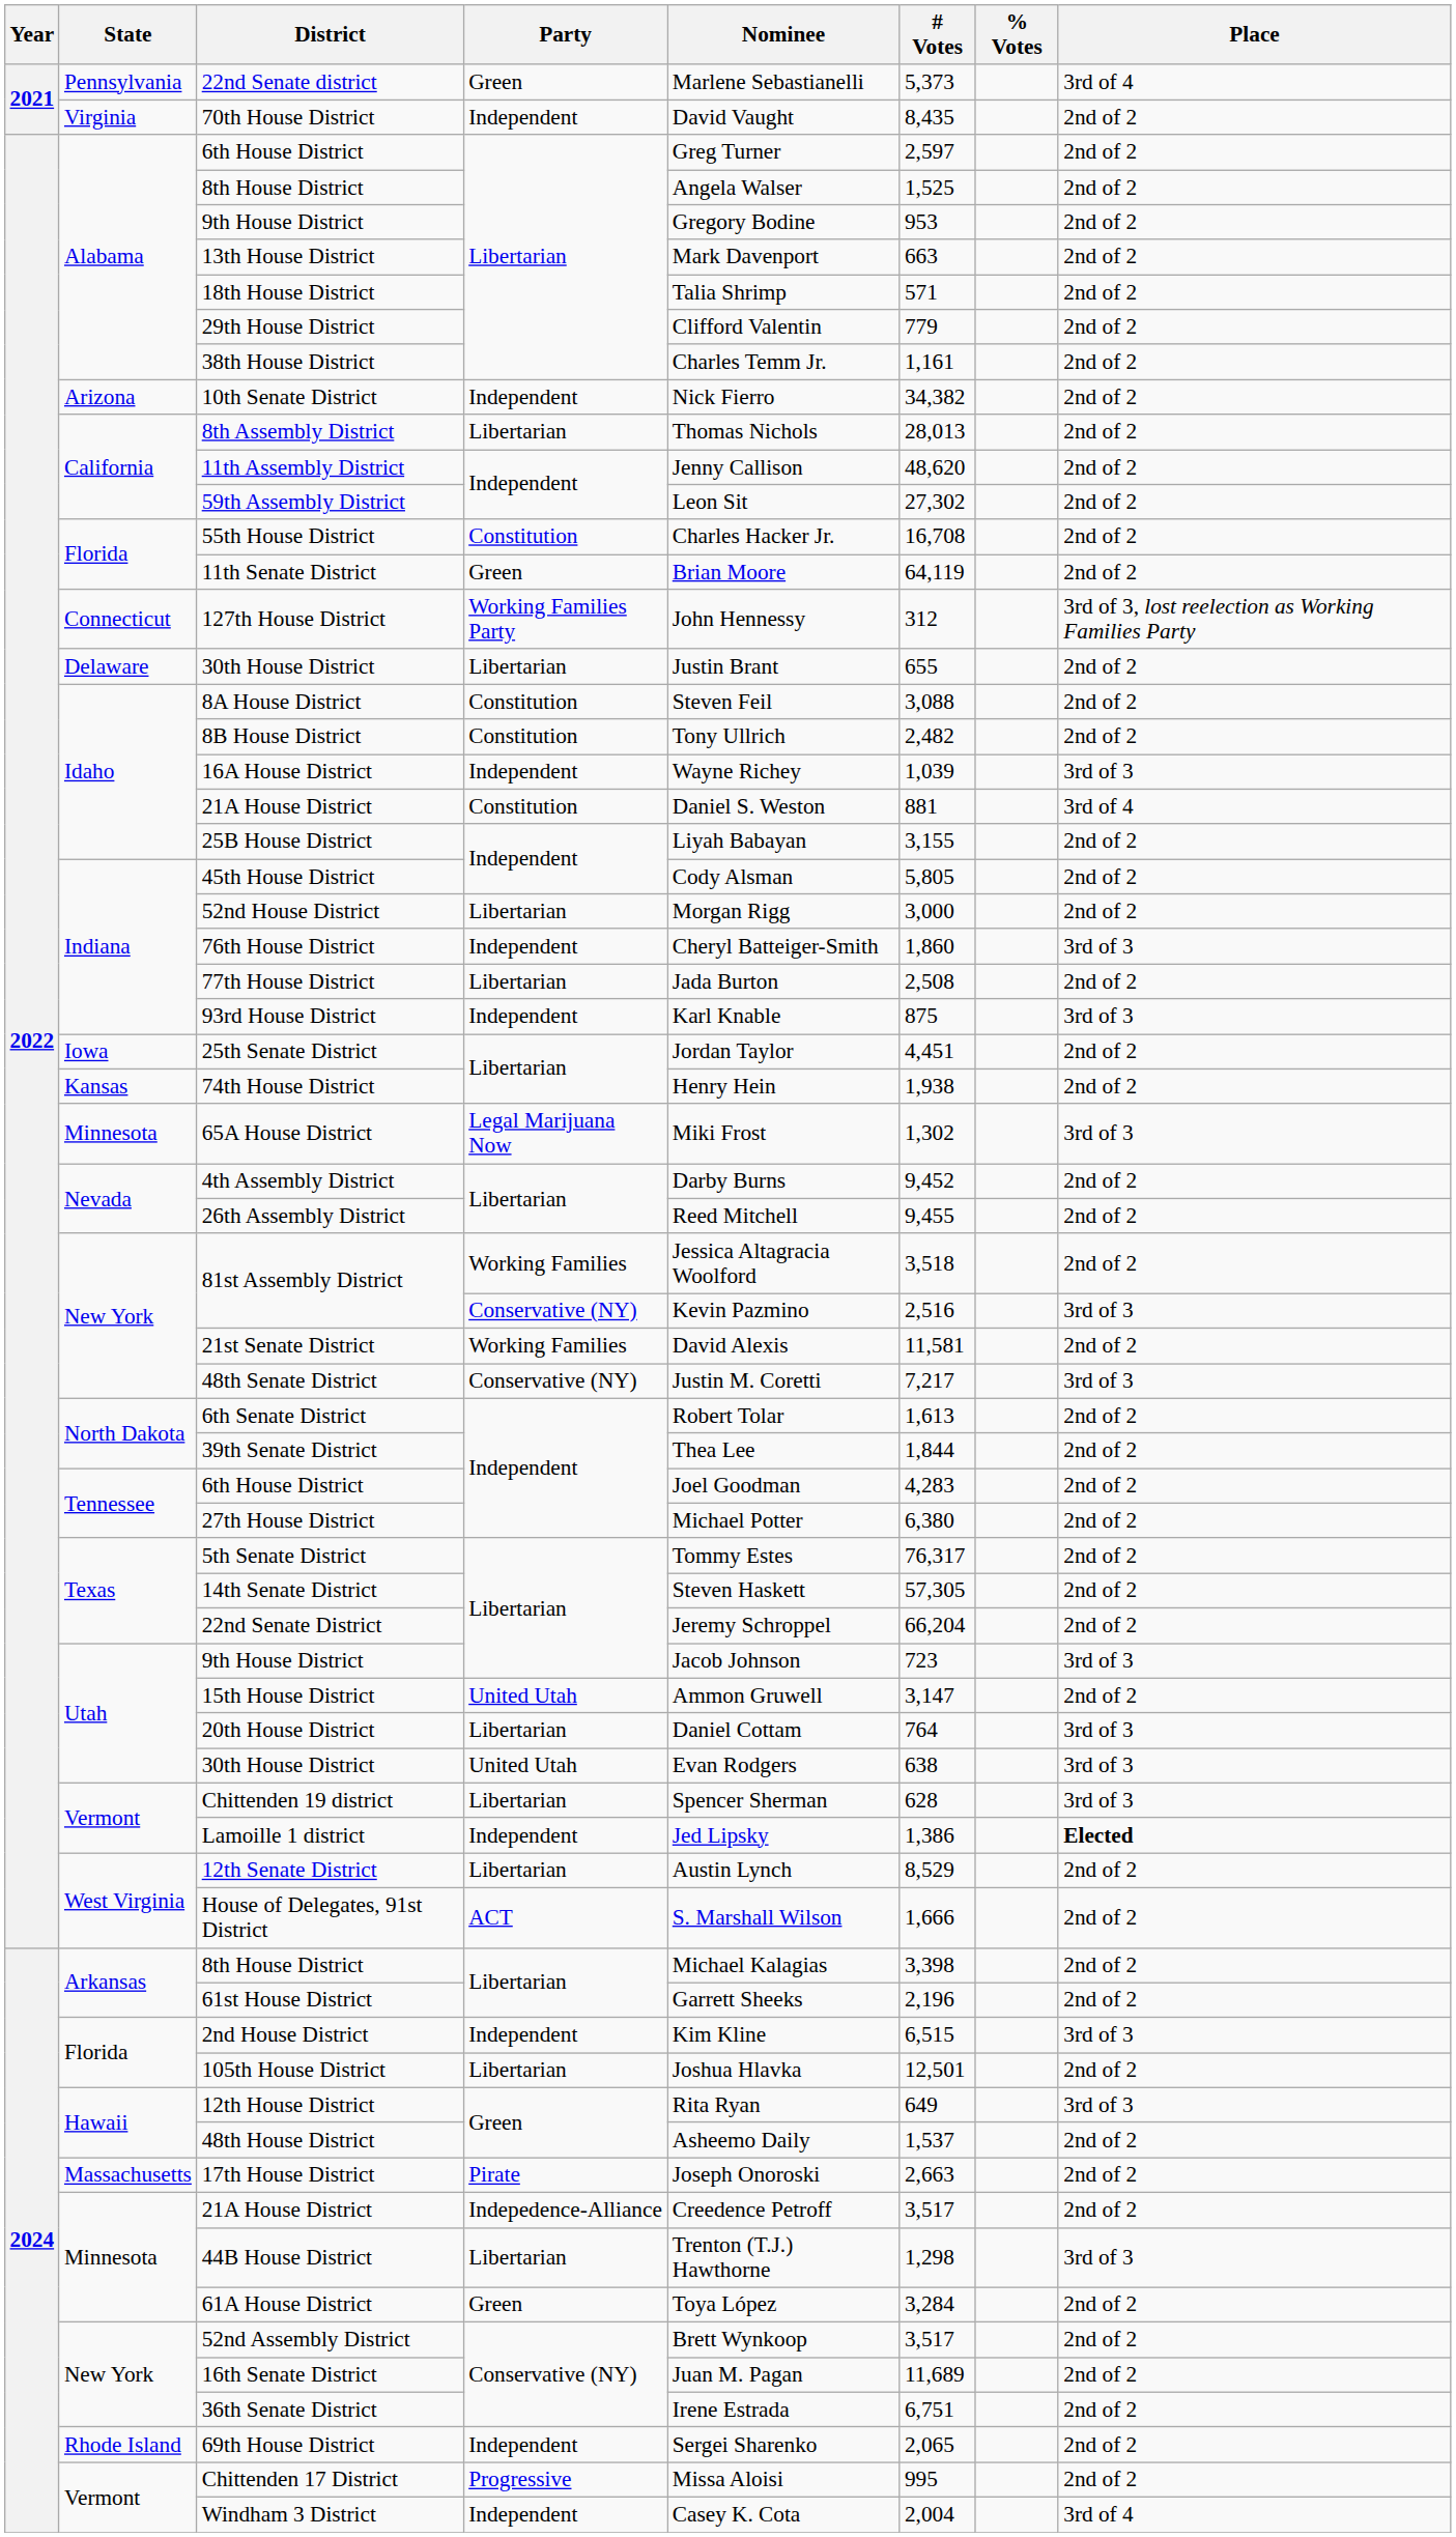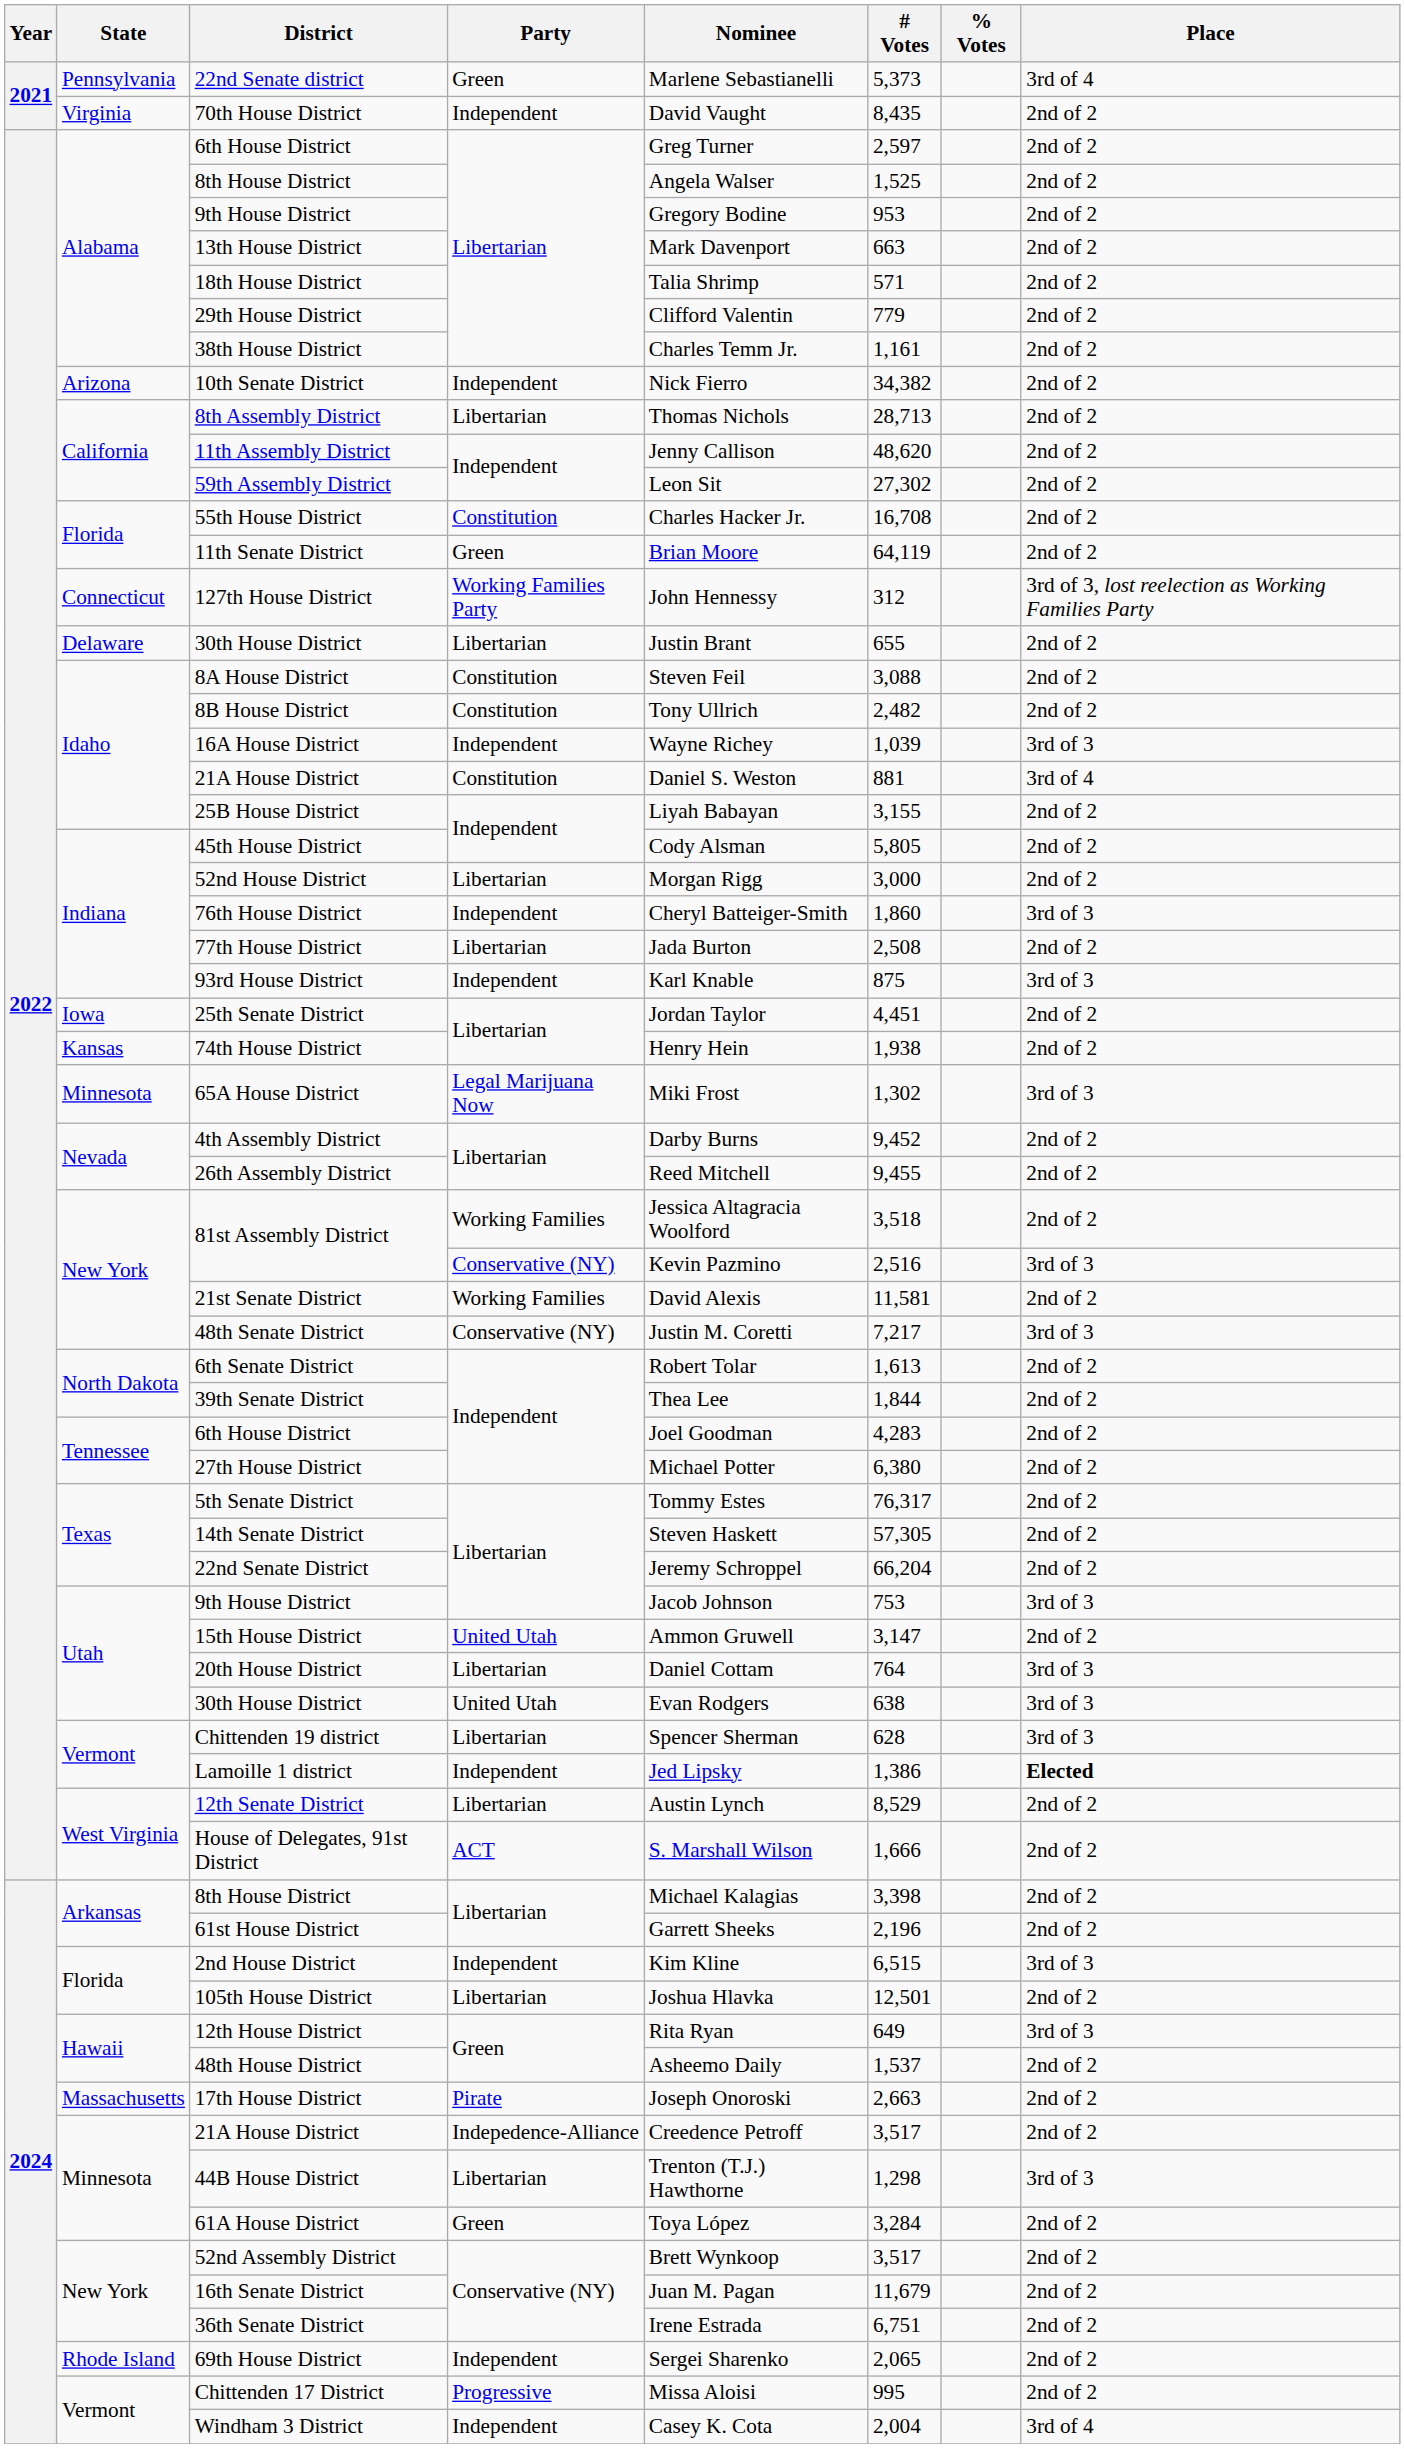8th Assembly District | # Votes: 28,013 -> 28,713
Utah / 9th House District | # Votes: 723 -> 753
16th Senate District | # Votes: 11,689 -> 11,679
